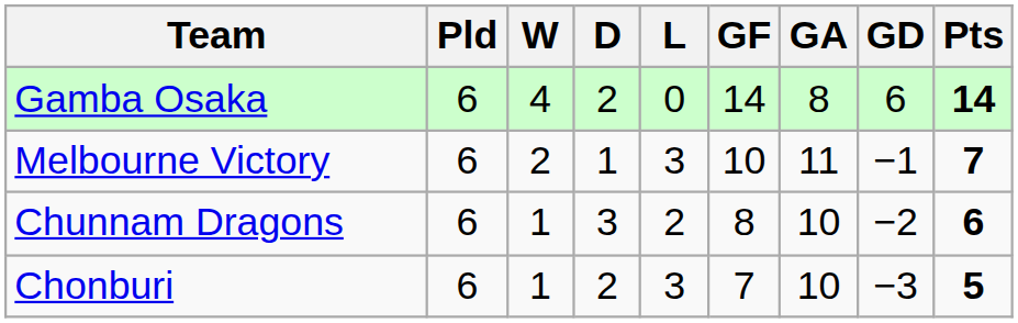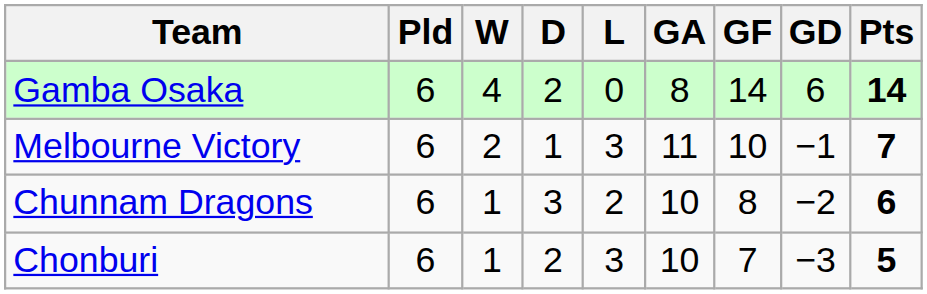columns swapped: GF <-> GA
